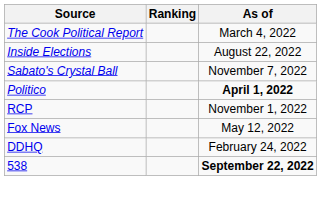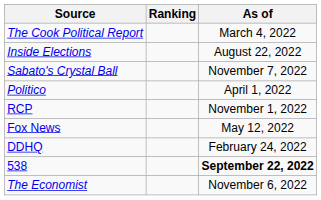Politico | As of: bold -> normal
+ row: The Economist | November 6, 2022
